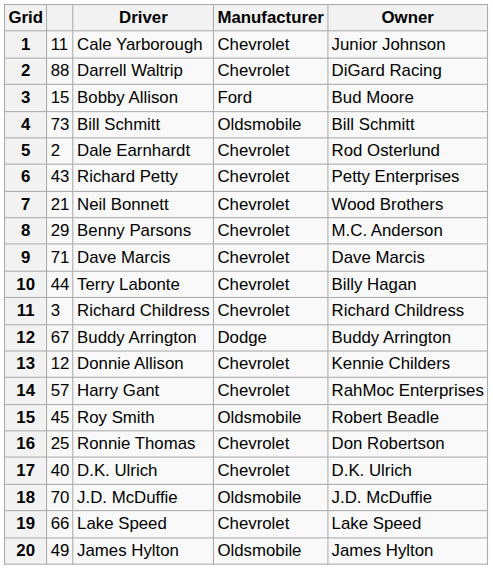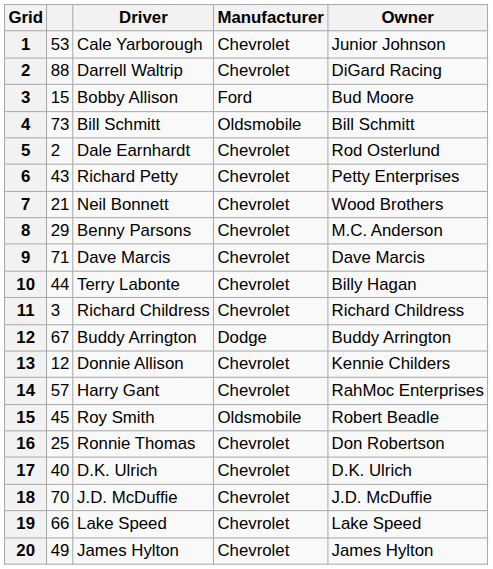1 | column 2: 11 -> 53
18 | Manufacturer: Oldsmobile -> Chevrolet
20 | Manufacturer: Oldsmobile -> Chevrolet
